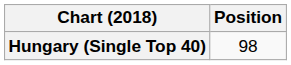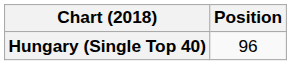Hungary (Single Top 40) | Position: 98 -> 96
